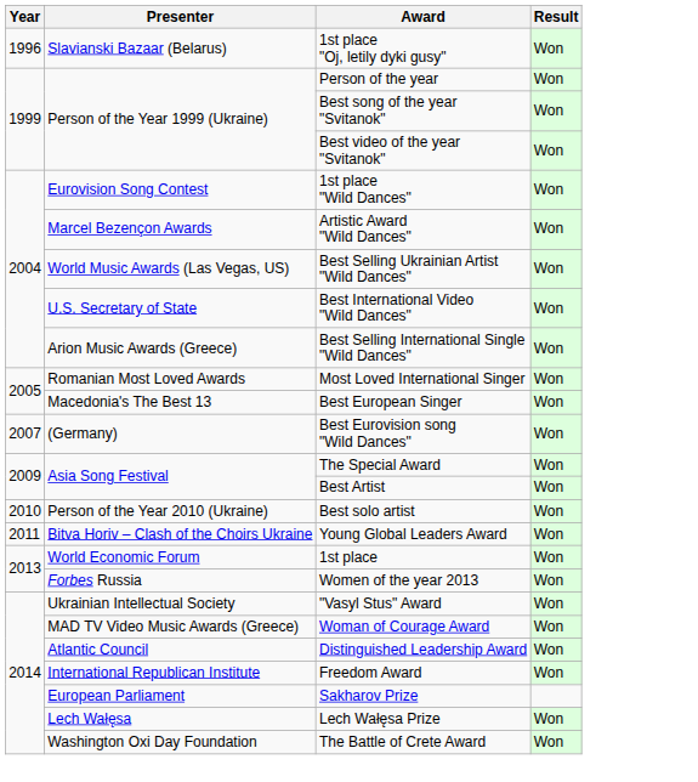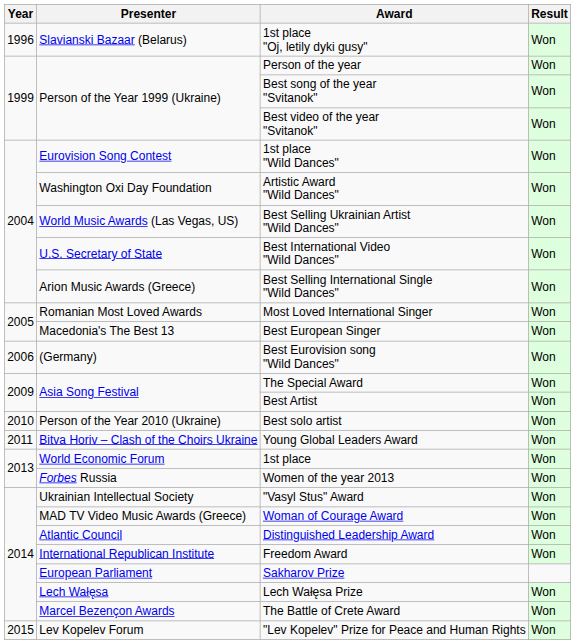Artistic Award "Wild Dances" | Presenter: Marcel Bezençon Awards -> Washington Oxi Day Foundation
Best Eurovision song "Wild Dances" | Year: 2007 -> 2006
The Battle of Crete Award | Presenter: Washington Oxi Day Foundation -> Marcel Bezençon Awards
+ row: 2015 | Lev Kopelev Forum | "Lev Kopelev" Prize for Peace and Human Rights | Won
